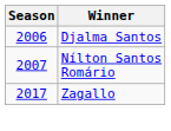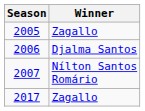+ row: 2005 | Zagallo
